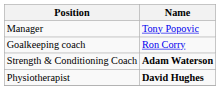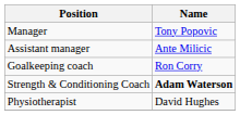+ row: Assistant manager | Ante Milicic
Physiotherapist | Name: bold -> normal
